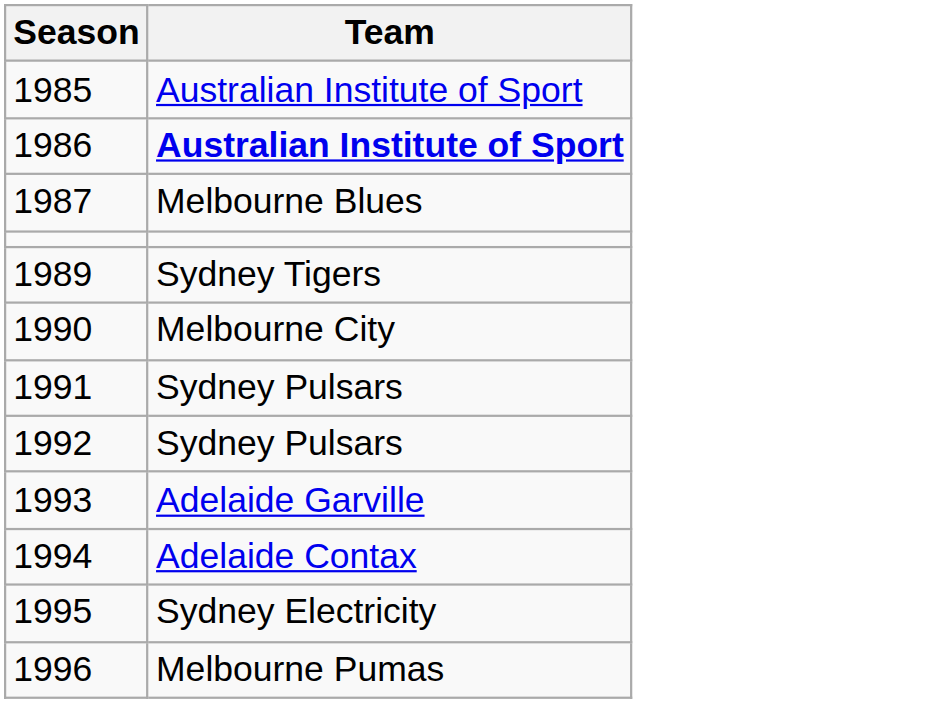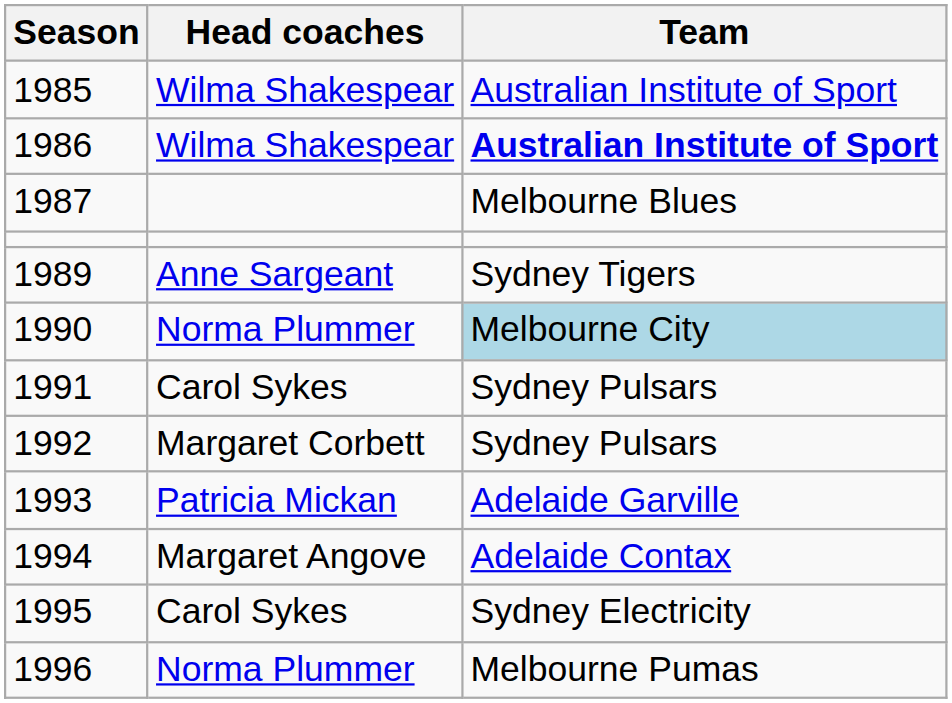+ column: Head coaches | Wilma Shakespear | Wilma Shakespear | Anne Sargeant | Norma Plummer | Carol Sykes | Margaret Corbett | Patricia Mickan | Margaret Angove | Carol Sykes | Norma Plummer
1990 | Team: no background -> lightblue background
